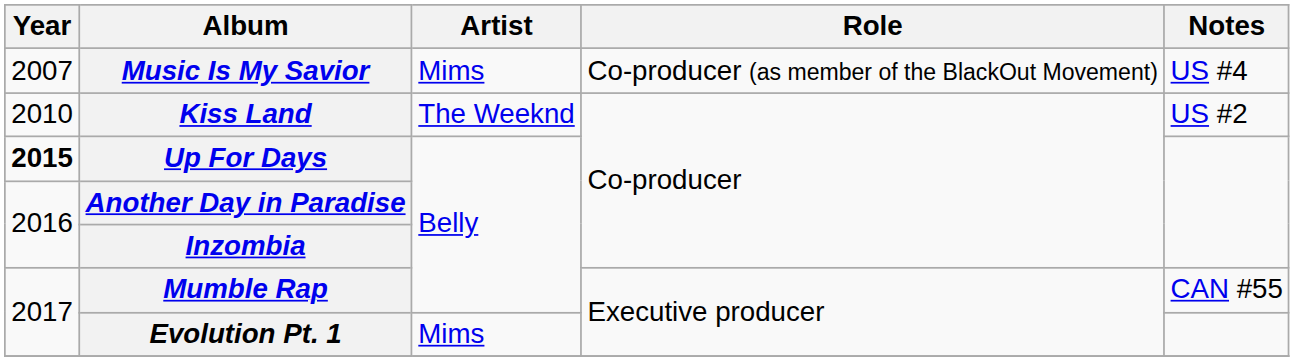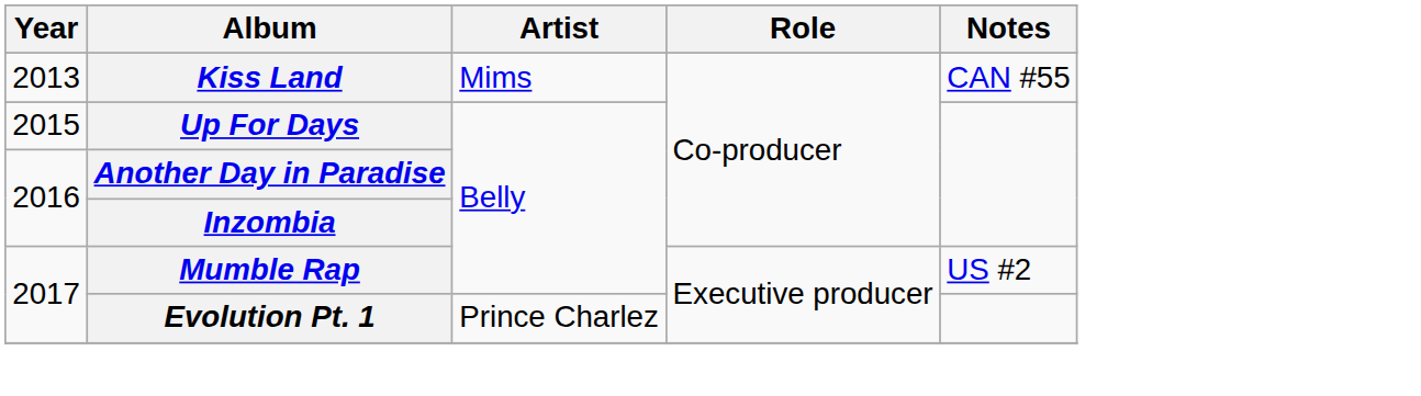- row: 2007 | Music Is My Savior | Mims | Co-producer (as member of the BlackOut Movement) | US #4
Kiss Land | Year: 2010 -> 2013
Kiss Land | Artist: The Weeknd -> Mims
Kiss Land | Notes: US #2 -> CAN #55
Up For Days | Year: bold -> normal
Mumble Rap | Notes: CAN #55 -> US #2
Evolution Pt. 1 | Artist: Mims -> Prince Charlez
